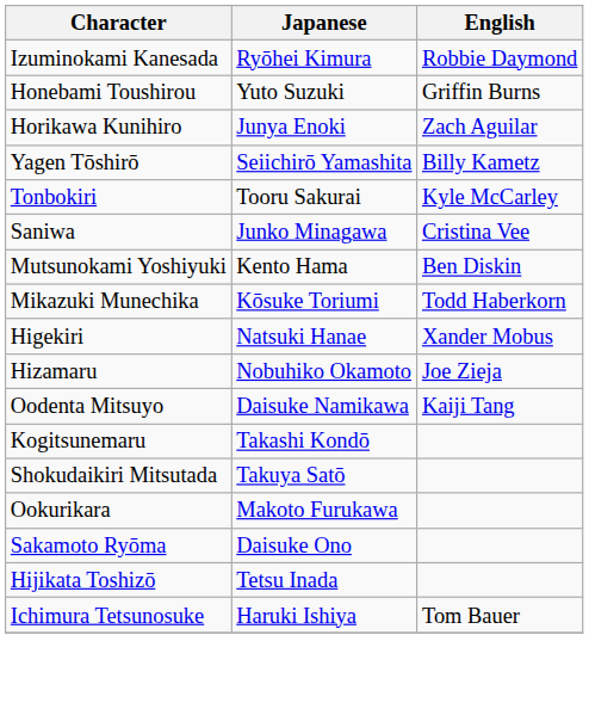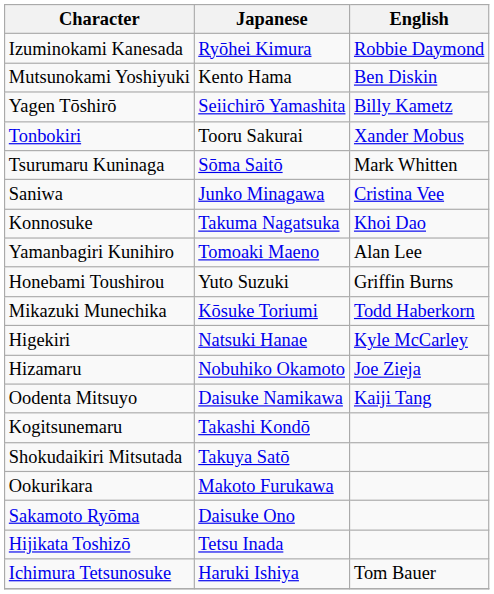rows swapped: Mutsunokami Yoshiyuki <-> Honebami Toushirou
- row: Horikawa Kunihiro | Junya Enoki | Zach Aguilar
Tonbokiri | English: Kyle McCarley -> Xander Mobus
+ row: Tsurumaru Kuninaga | Sōma Saitō | Mark Whitten
+ row: Konnosuke | Takuma Nagatsuka | Khoi Dao
+ row: Yamanbagiri Kunihiro | Tomoaki Maeno | Alan Lee
Higekiri | English: Xander Mobus -> Kyle McCarley
